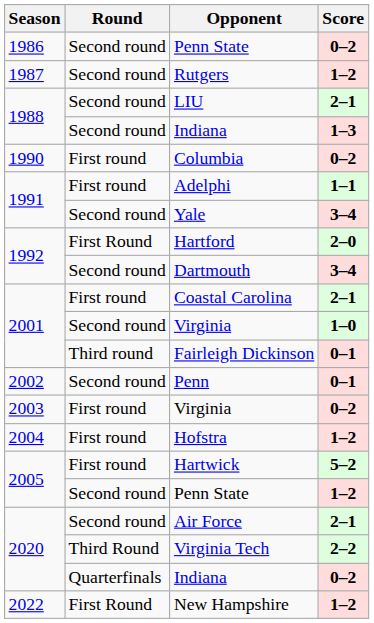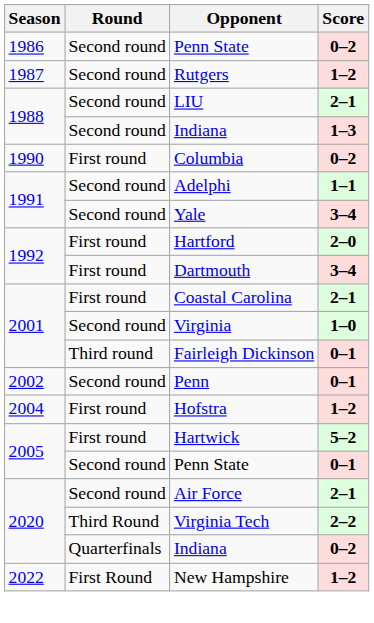Adelphi | Round: First round -> Second round
Hartford | Round: First Round -> First round
Dartmouth | Round: Second round -> First round
- row: 2003 | First round | Virginia | 0–2
2005 / Penn State | Score: 1–2 -> 0–1
